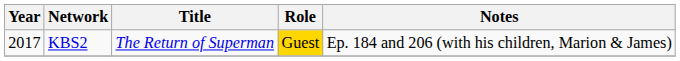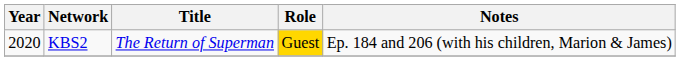KBS2 | Year: 2017 -> 2020
